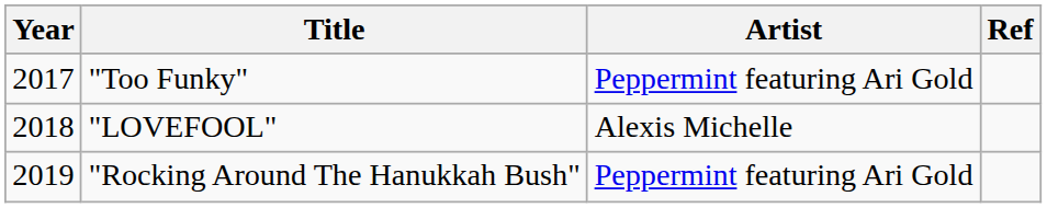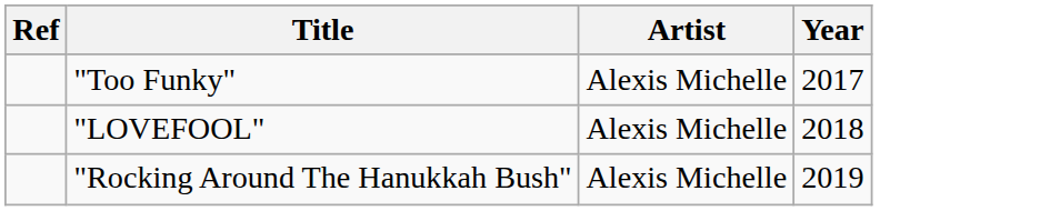columns swapped: Year <-> Ref
"Too Funky" | Artist: Peppermint featuring Ari Gold -> Alexis Michelle
"Rocking Around The Hanukkah Bush" | Artist: Peppermint featuring Ari Gold -> Alexis Michelle
